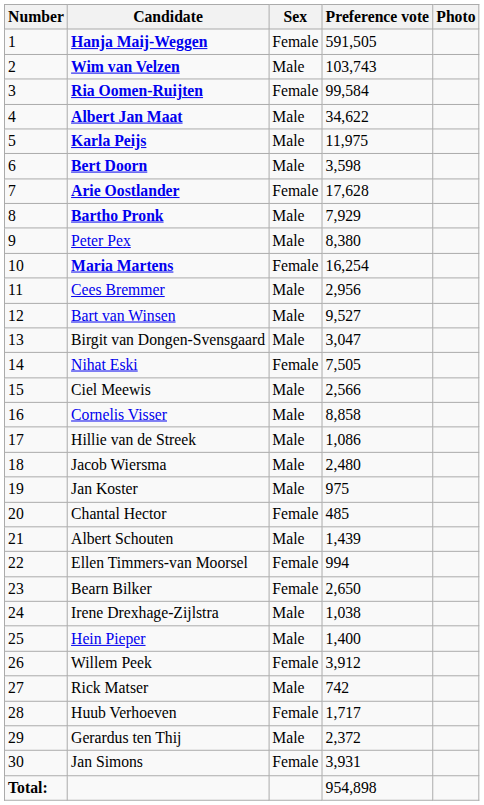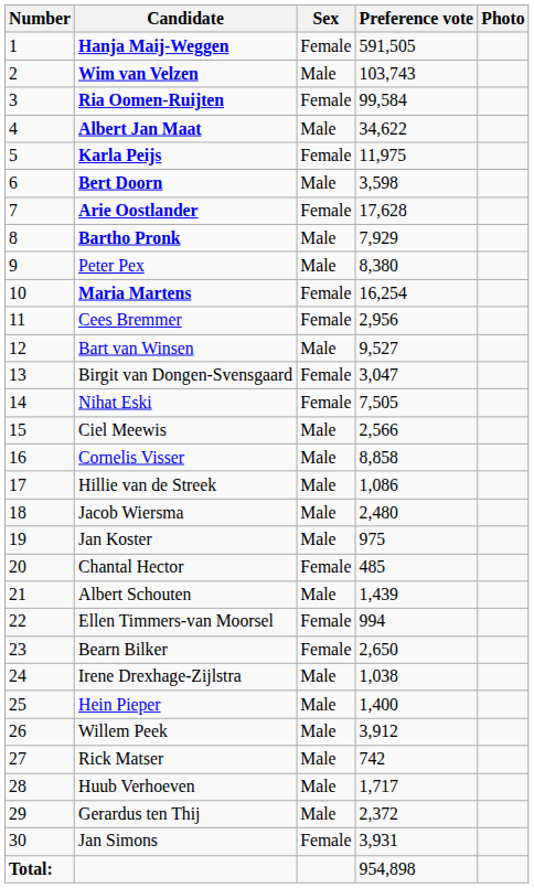Karla Peijs | Sex: Male -> Female
Cees Bremmer | Sex: Male -> Female
Birgit van Dongen-Svensgaard | Sex: Male -> Female
Willem Peek | Sex: Female -> Male
Huub Verhoeven | Sex: Female -> Male
